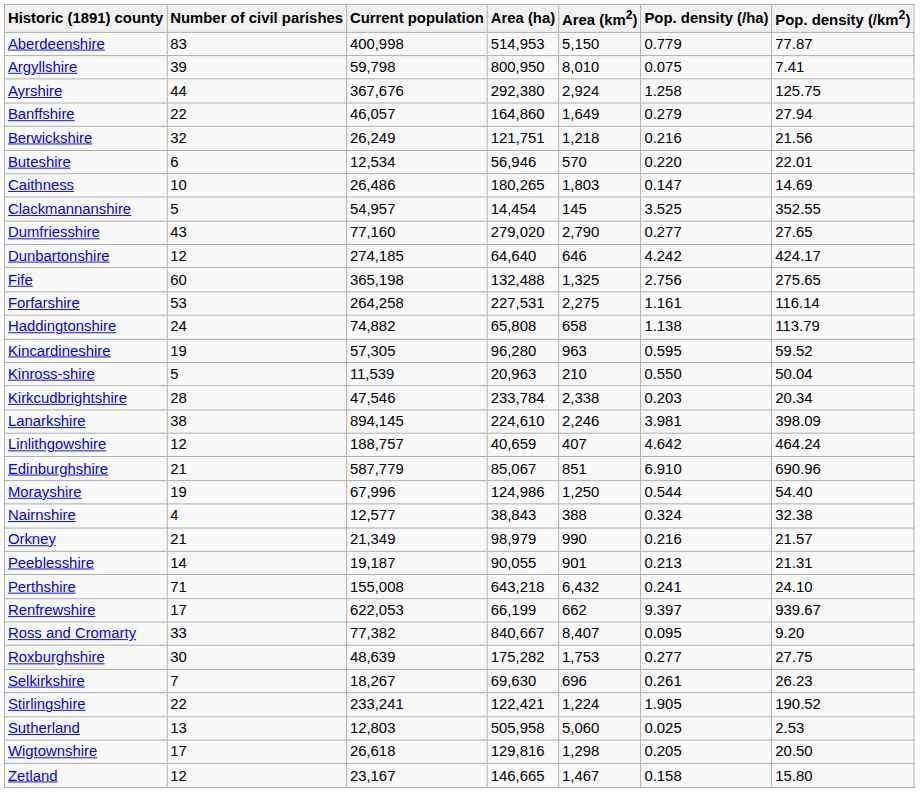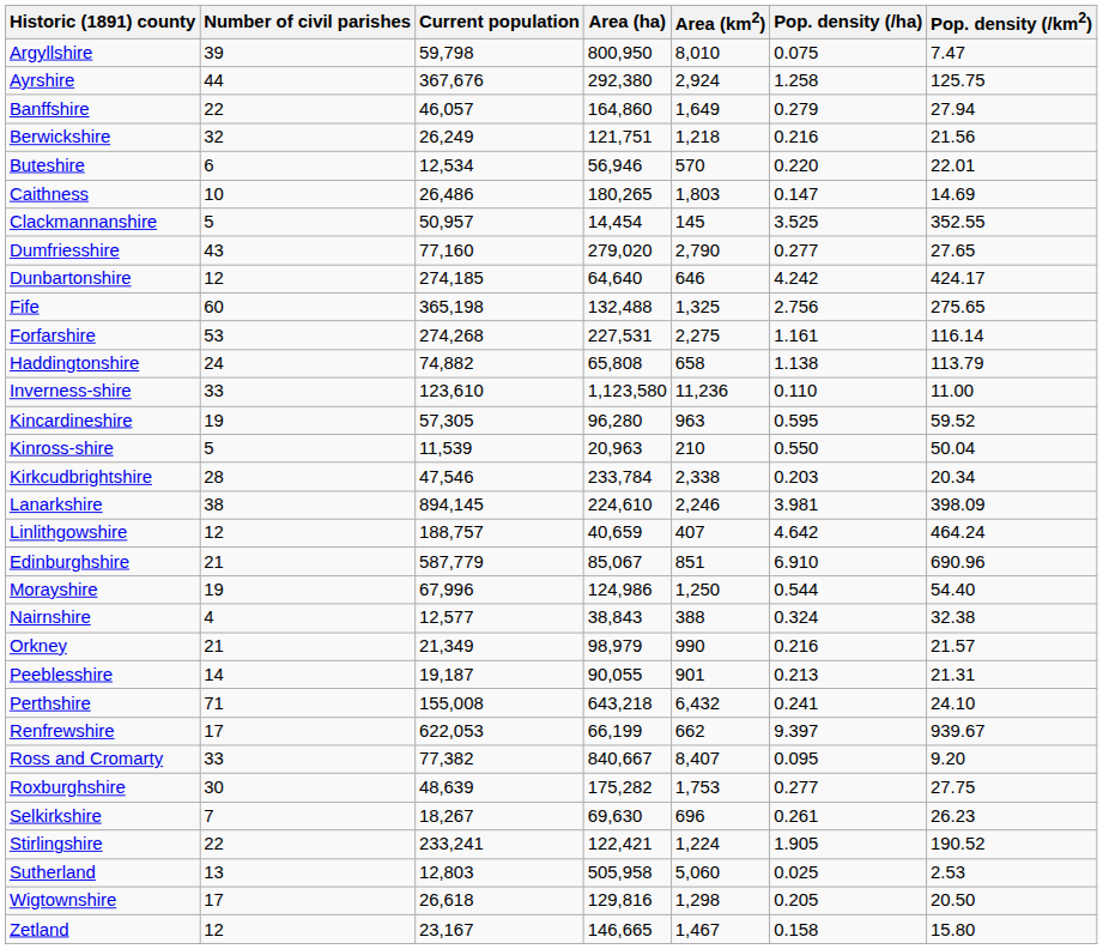- row: Aberdeenshire | 83 | 400,998 | 514,953 | 5,150 | 0.779 | 77.87
Argyllshire | Pop. density (/km2): 7.41 -> 7.47
Clackmannanshire | Current population: 54,957 -> 50,957
Forfarshire | Current population: 264,258 -> 274,268
+ row: Inverness-shire | 33 | 123,610 | 1,123,580 | 11,236 | 0.110 | 11.00
